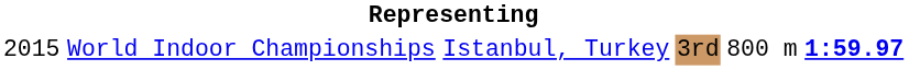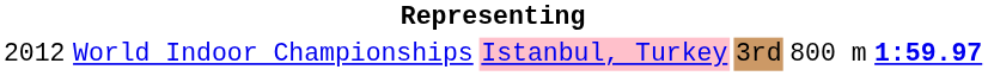World Indoor Championships | column 1: 2015 -> 2012
World Indoor Championships | column 3: no background -> pink background
